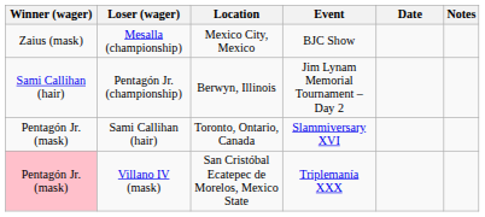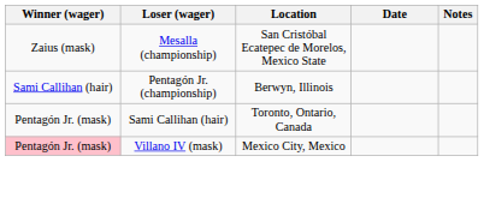- column: Event | BJC Show | Jim Lynam Memorial Tournament – Day 2 | Slammiversary XVI | Triplemanía XXX
Mesalla (championship) | Location: Mexico City, Mexico -> San Cristóbal Ecatepec de Morelos, Mexico State
Villano IV (mask) | Location: San Cristóbal Ecatepec de Morelos, Mexico State -> Mexico City, Mexico
